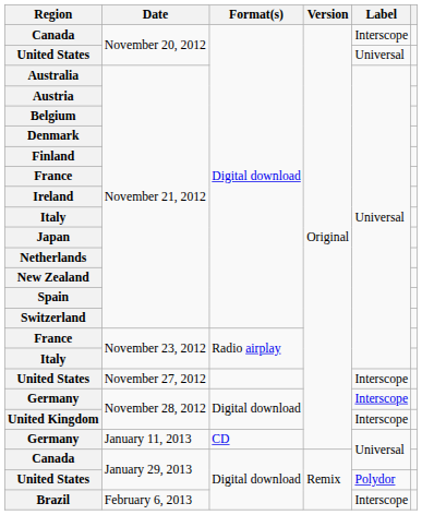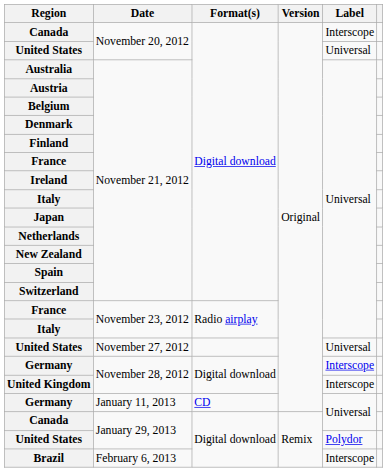United States / November 27, 2012 | Label: Interscope -> Universal
